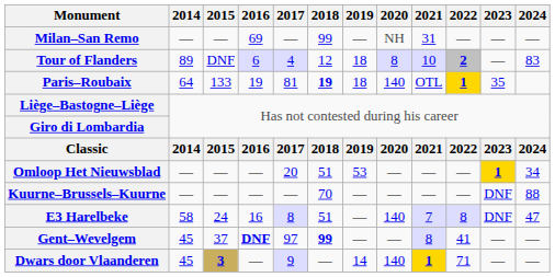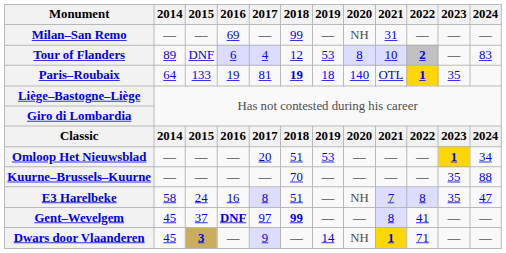Tour of Flanders | 2019: 18 -> 53
Kuurne–Brussels–Kuurne | 2023: DNF -> 35
E3 Harelbeke | 2020: 140 -> NH
E3 Harelbeke | 2023: DNF -> 35
Dwars door Vlaanderen | 2020: 140 -> NH
